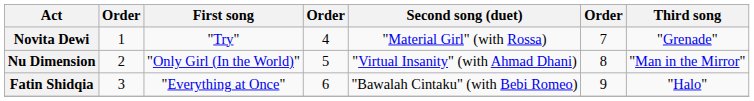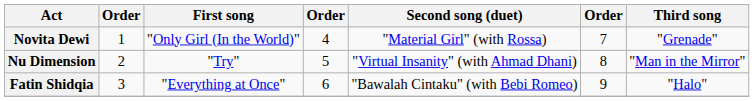Novita Dewi | First song: "Try" -> "Only Girl (In the World)"
Nu Dimension | First song: "Only Girl (In the World)" -> "Try"
